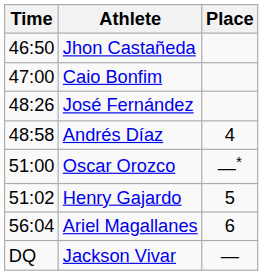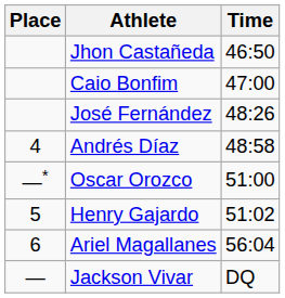columns swapped: Place <-> Time
